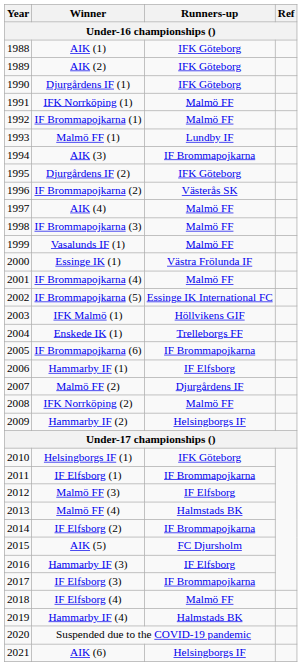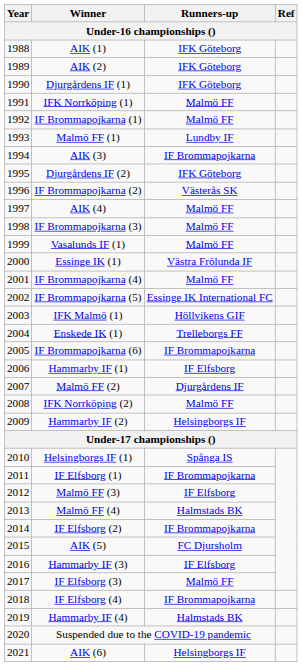Helsingborgs IF (1) | Runners-up: IFK Göteborg -> Spånga IS
IF Elfsborg (3) | Runners-up: IF Brommapojkarna -> Malmö FF
IF Elfsborg (4) | Runners-up: Malmö FF -> IF Brommapojkarna
